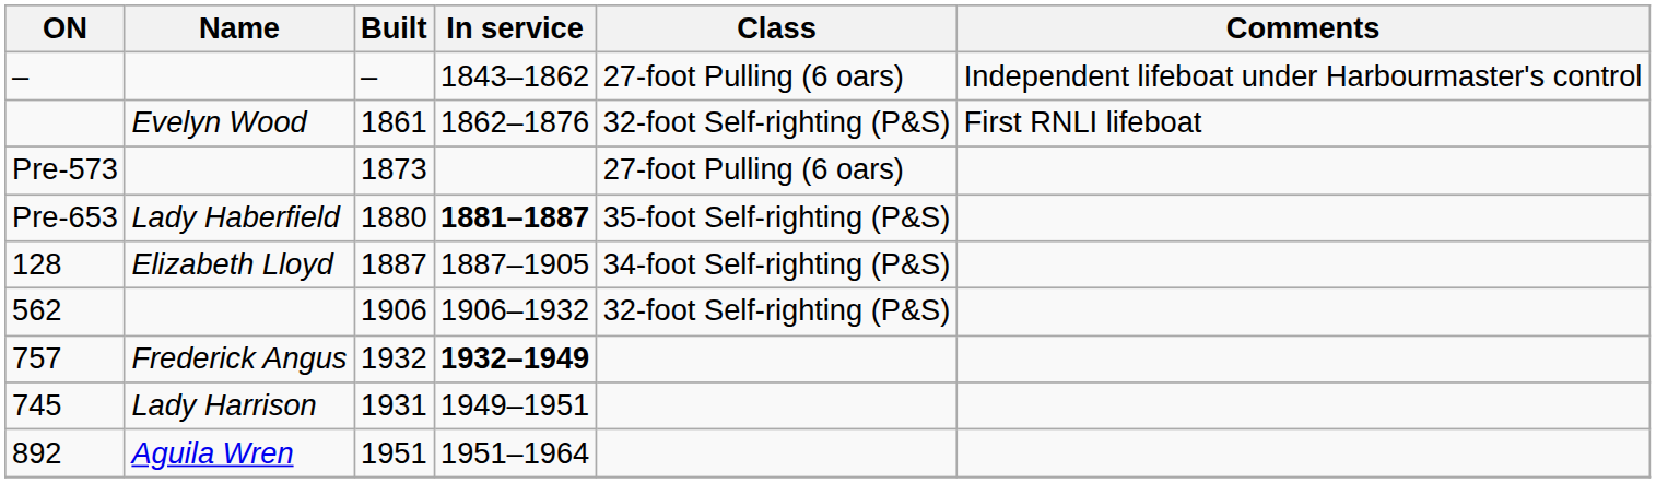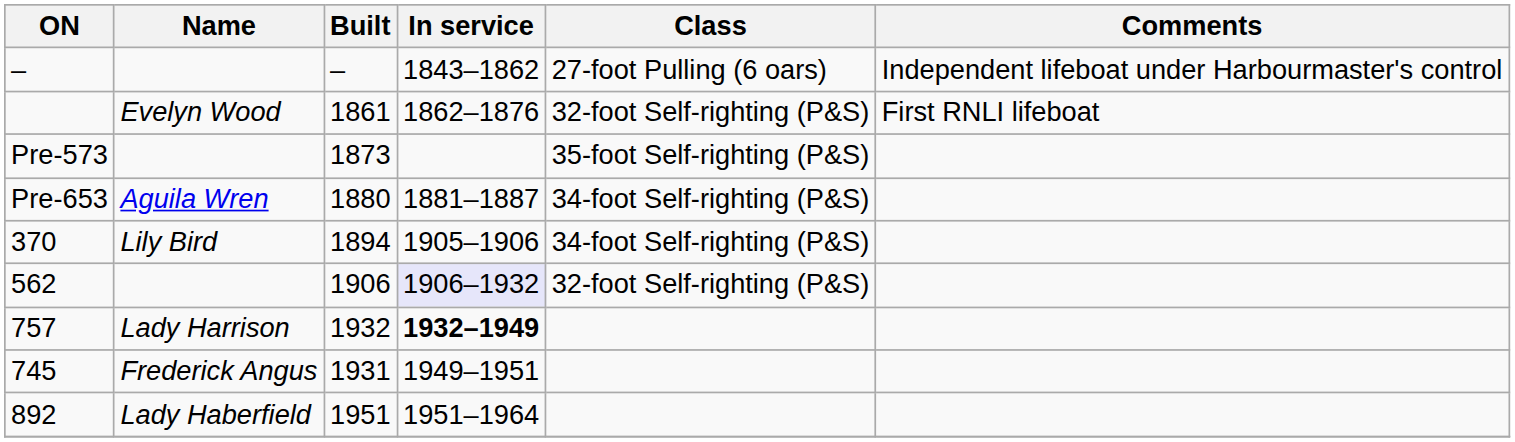Pre-573 | Class: 27-foot Pulling (6 oars) -> 35-foot Self-righting (P&S)
Pre-653 | Name: Lady Haberfield -> Aguila Wren
Pre-653 | In service: bold -> normal
Pre-653 | Class: 35-foot Self-righting (P&S) -> 34-foot Self-righting (P&S)
- row: 128 | Elizabeth Lloyd | 1887 | 1887–1905 | 34-foot Self-righting (P&S)
+ row: 370 | Lily Bird | 1894 | 1905–1906 | 34-foot Self-righting (P&S)
562 | In service: no background -> lavender background
757 | Name: Frederick Angus -> Lady Harrison
745 | Name: Lady Harrison -> Frederick Angus
892 | Name: Aguila Wren -> Lady Haberfield
